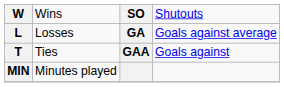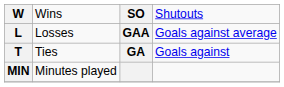Losses | column 3: GA -> GAA
Ties | column 3: GAA -> GA
